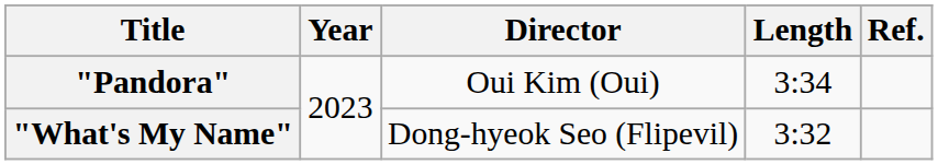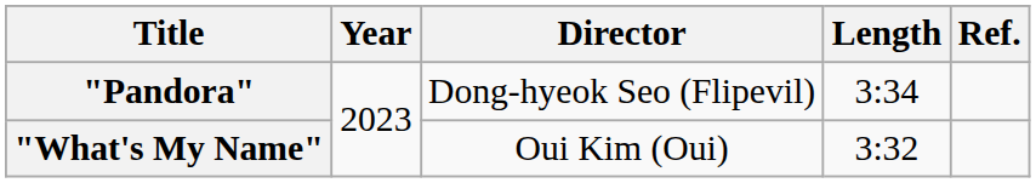"Pandora" | Director: Oui Kim (Oui) -> Dong-hyeok Seo (Flipevil)
"What's My Name" | Director: Dong-hyeok Seo (Flipevil) -> Oui Kim (Oui)
